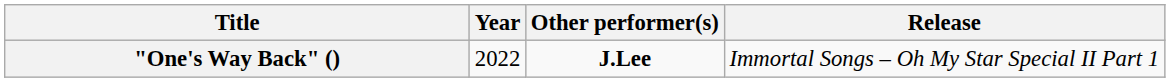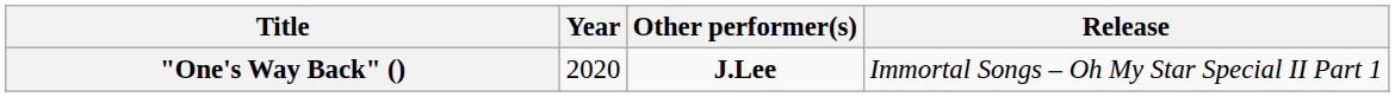"One's Way Back" () | Year: 2022 -> 2020
